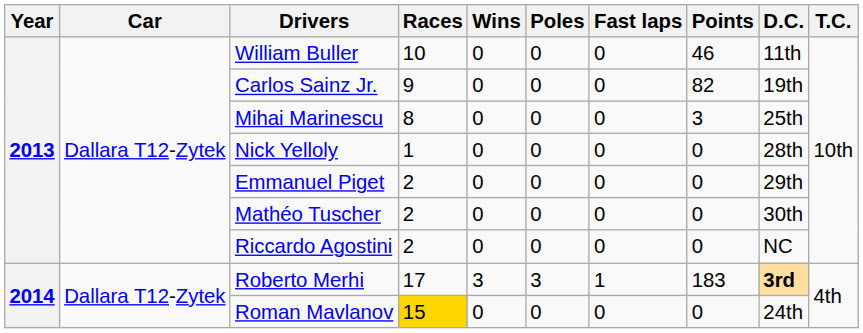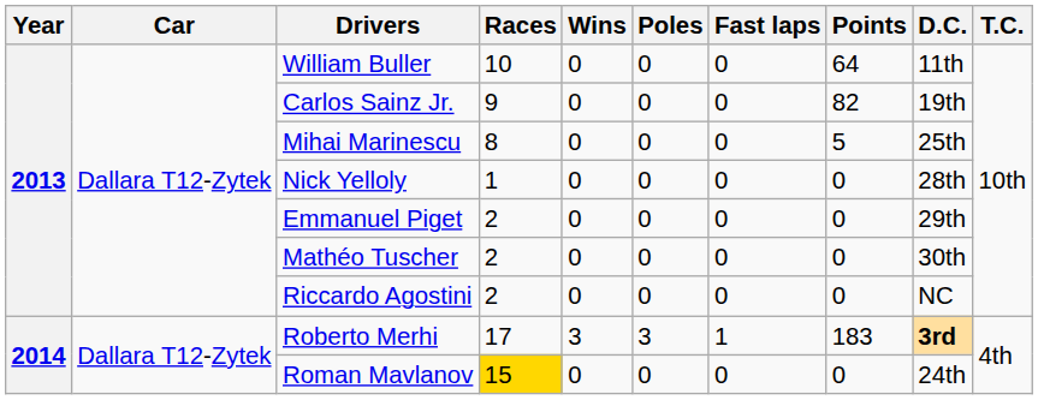William Buller | Points: 46 -> 64
Mihai Marinescu | Points: 3 -> 5
